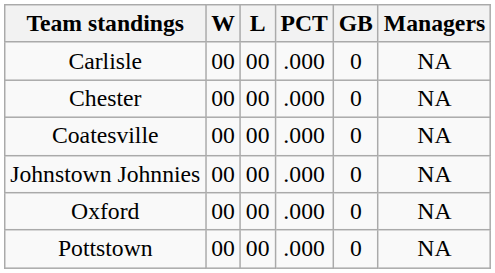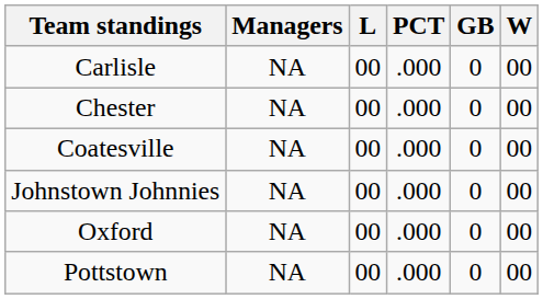columns swapped: W <-> Managers
